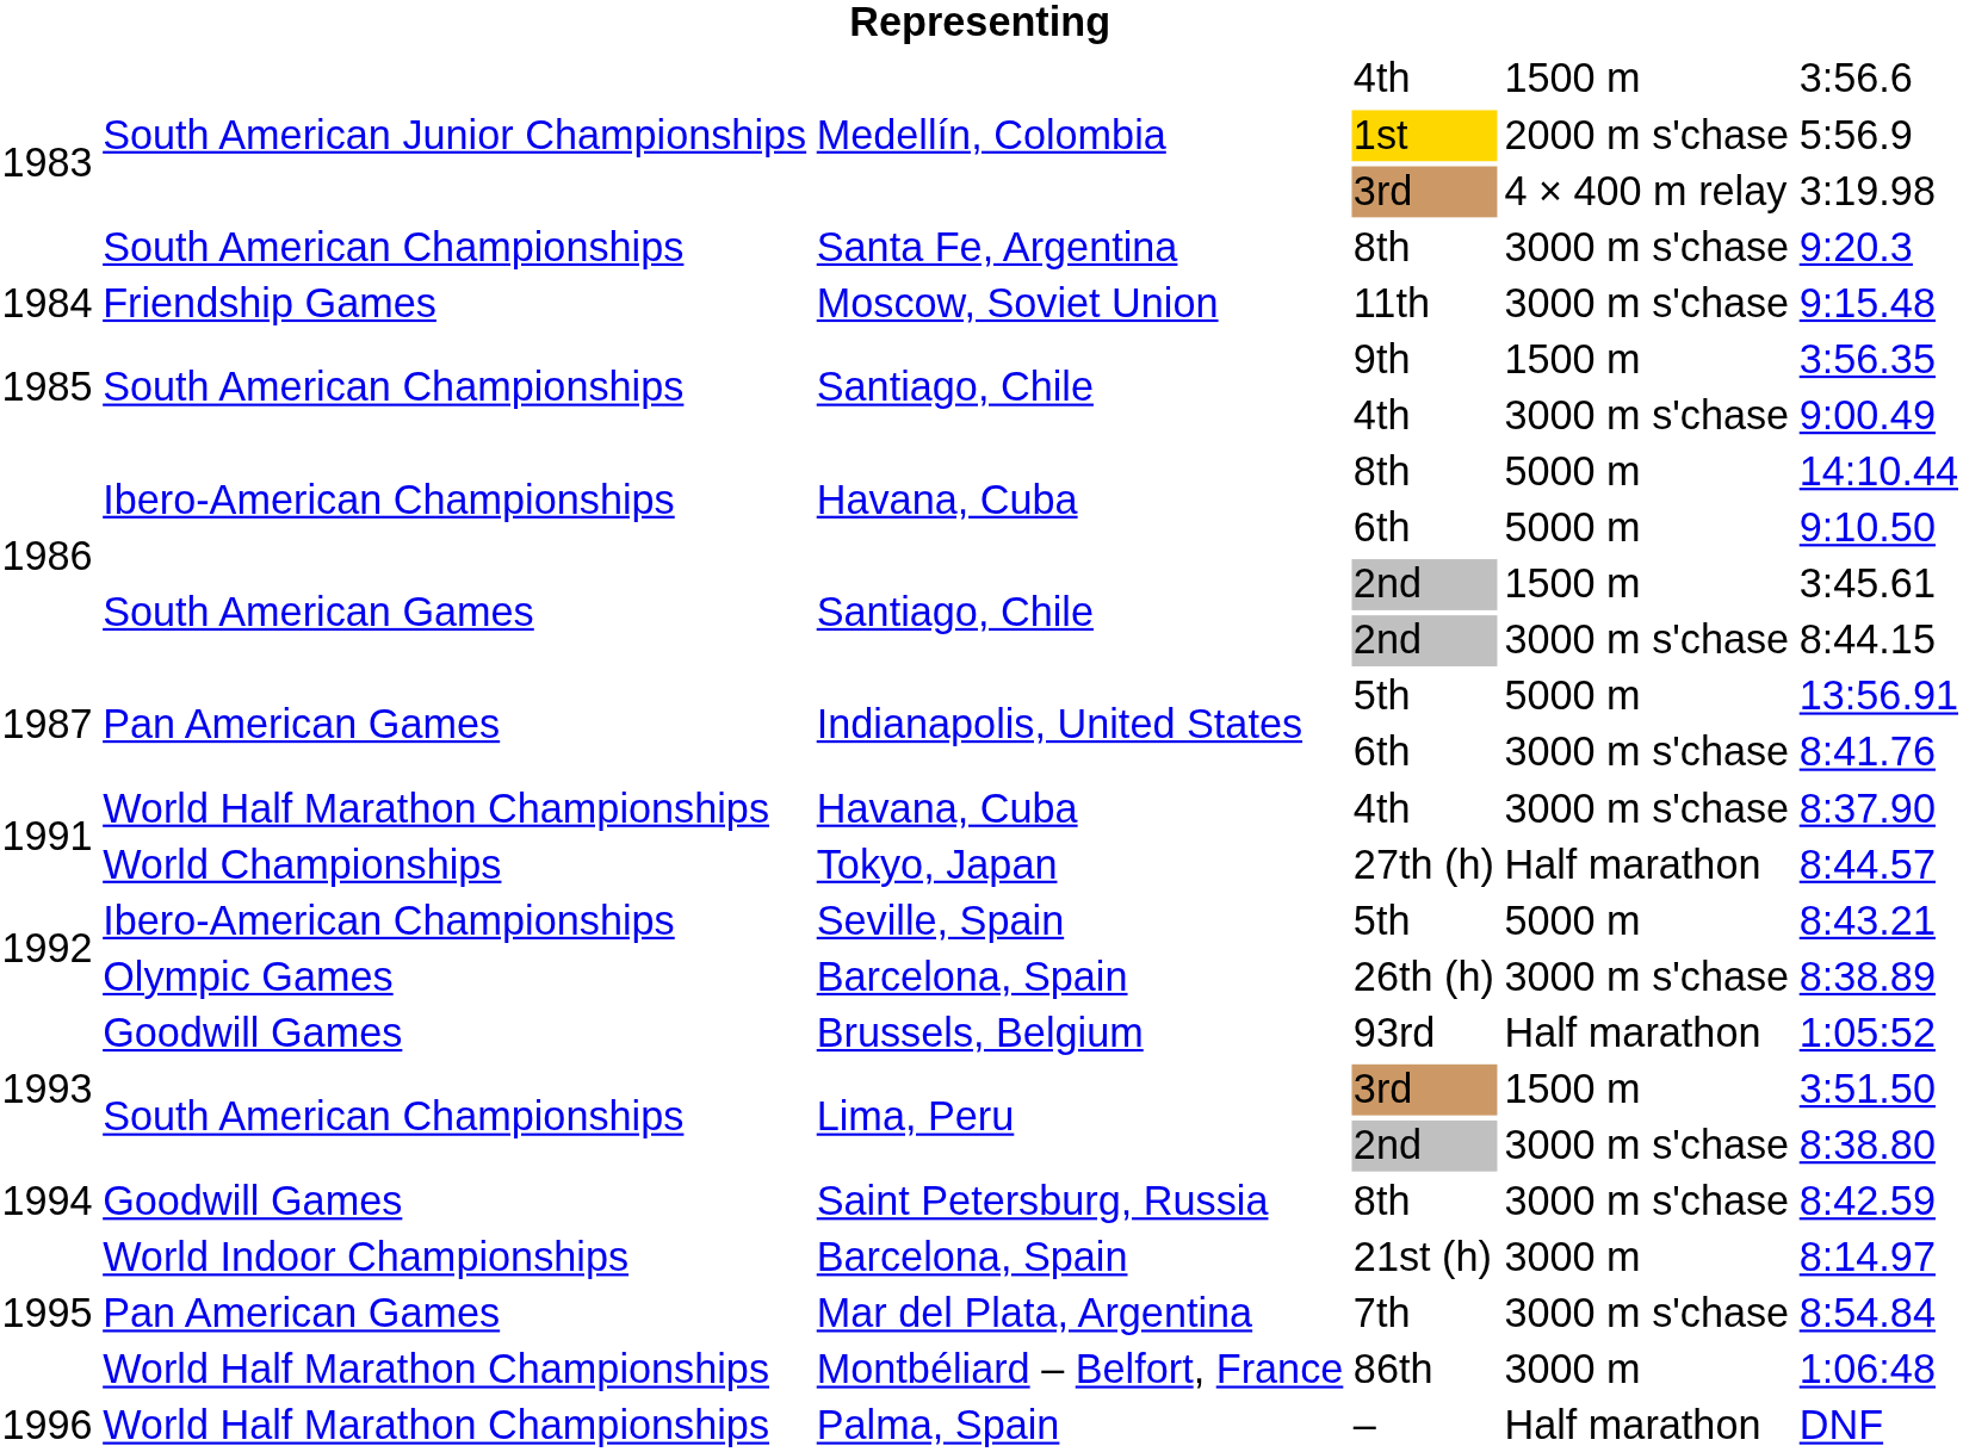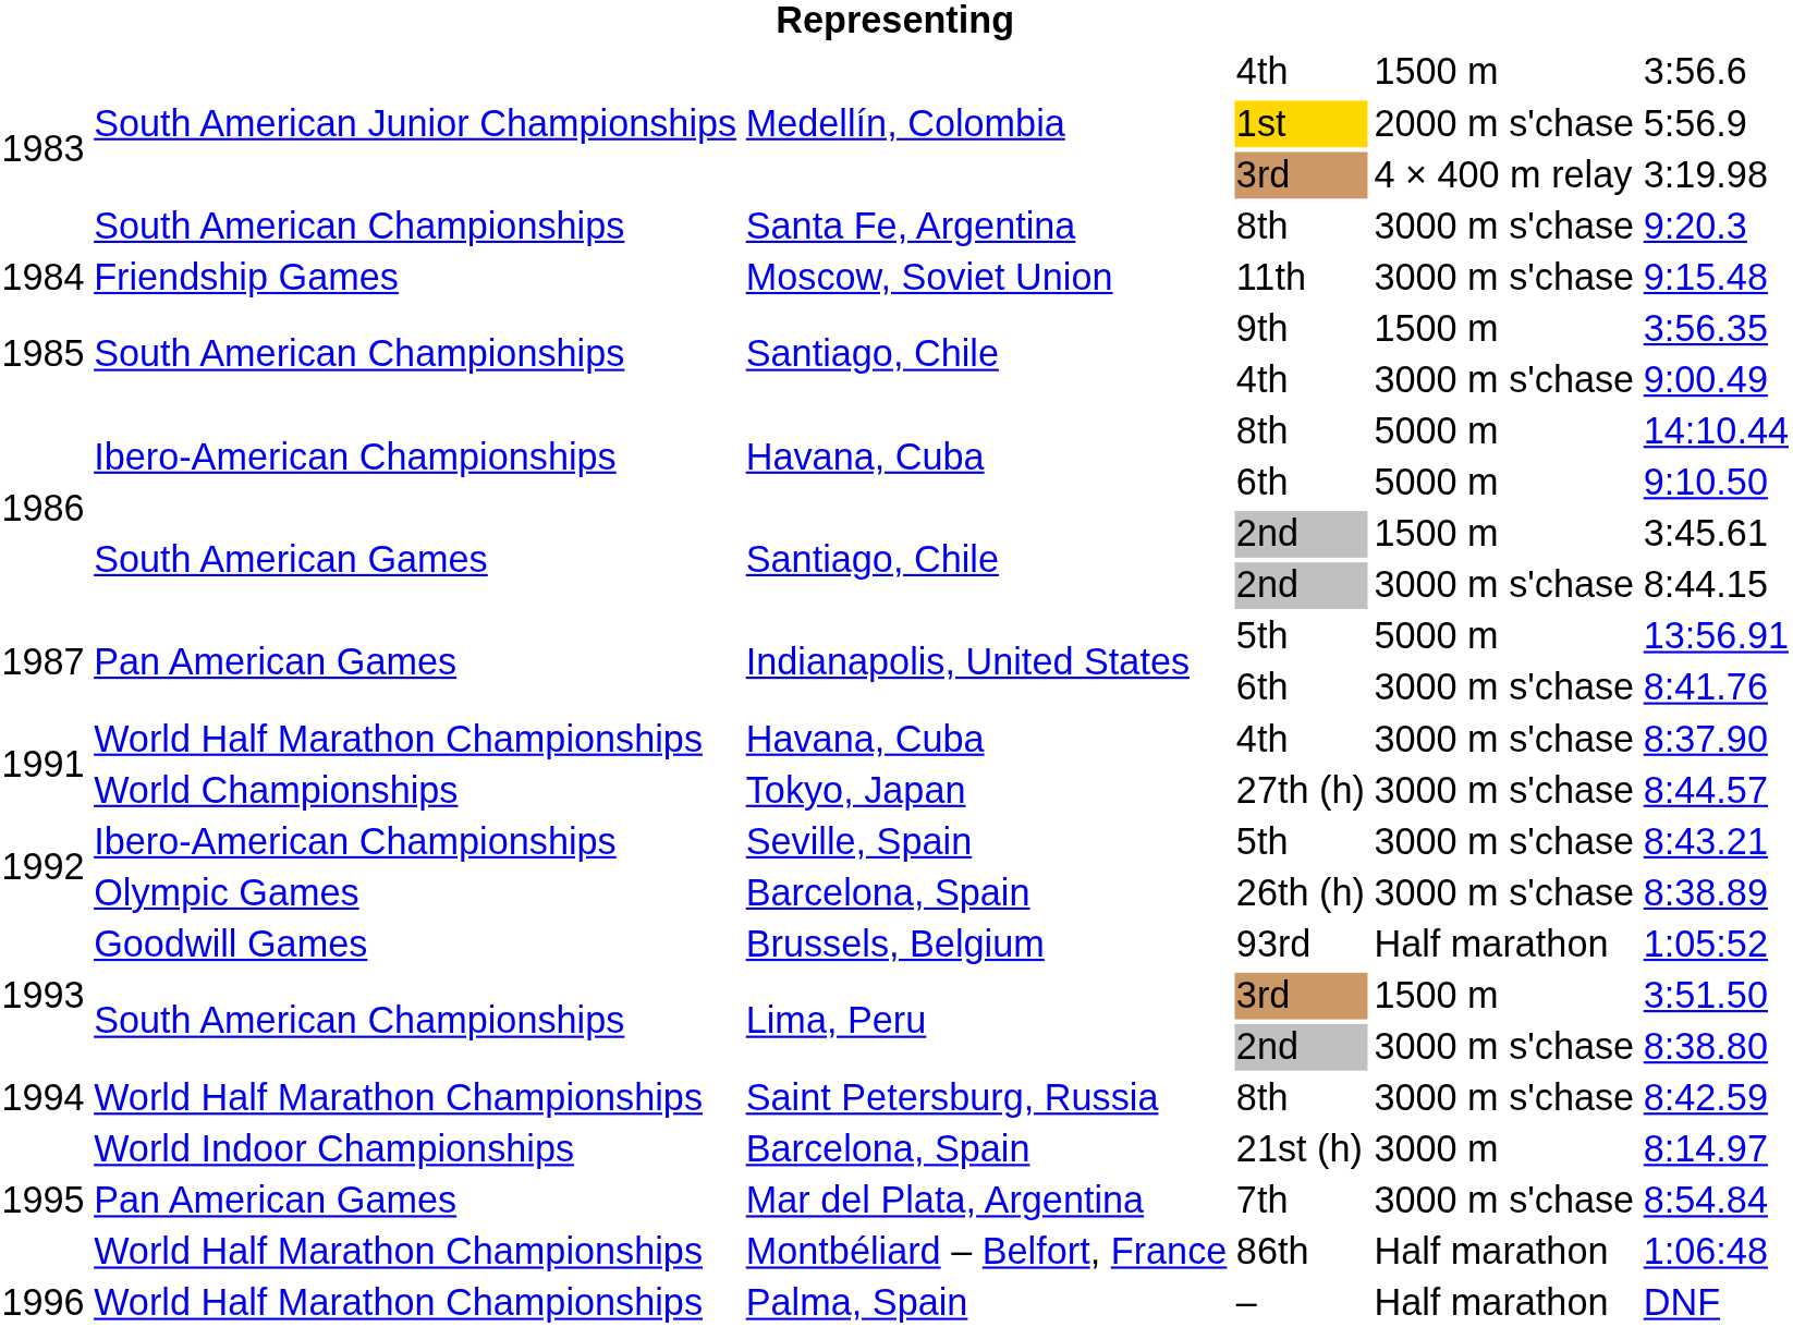27th (h) | column 5: Half marathon -> 3000 m s'chase
Seville, Spain / 5th | column 5: 5000 m -> 3000 m s'chase
Saint Petersburg, Russia / 8th | column 2: Goodwill Games -> World Half Marathon Championships
86th | column 5: 3000 m -> Half marathon
